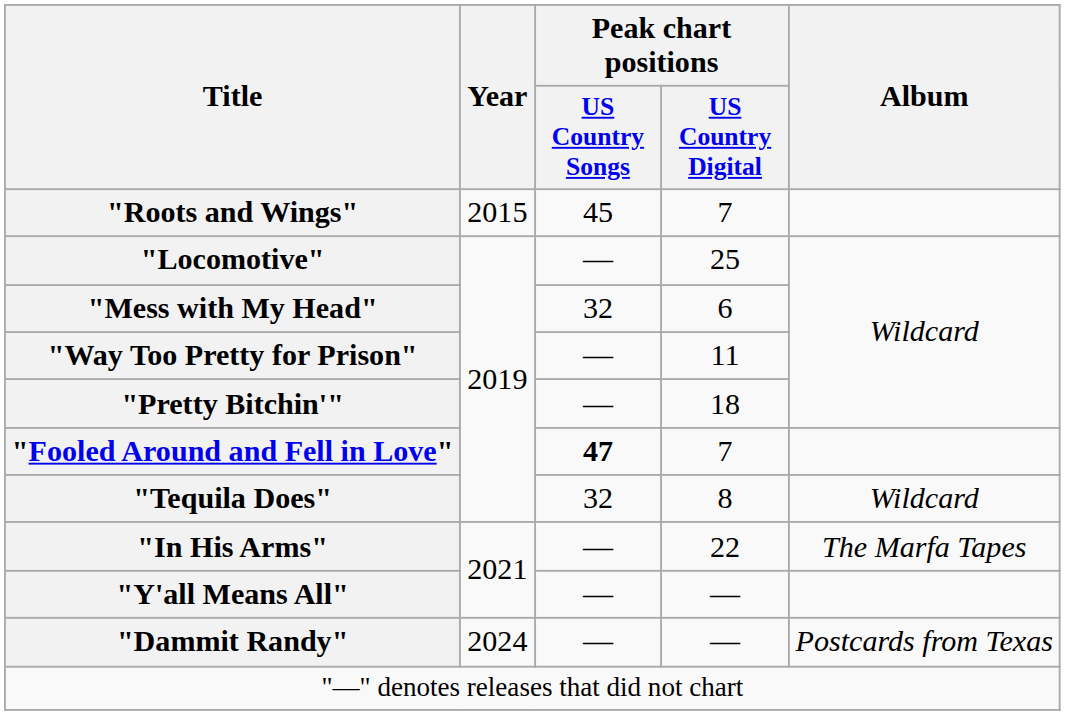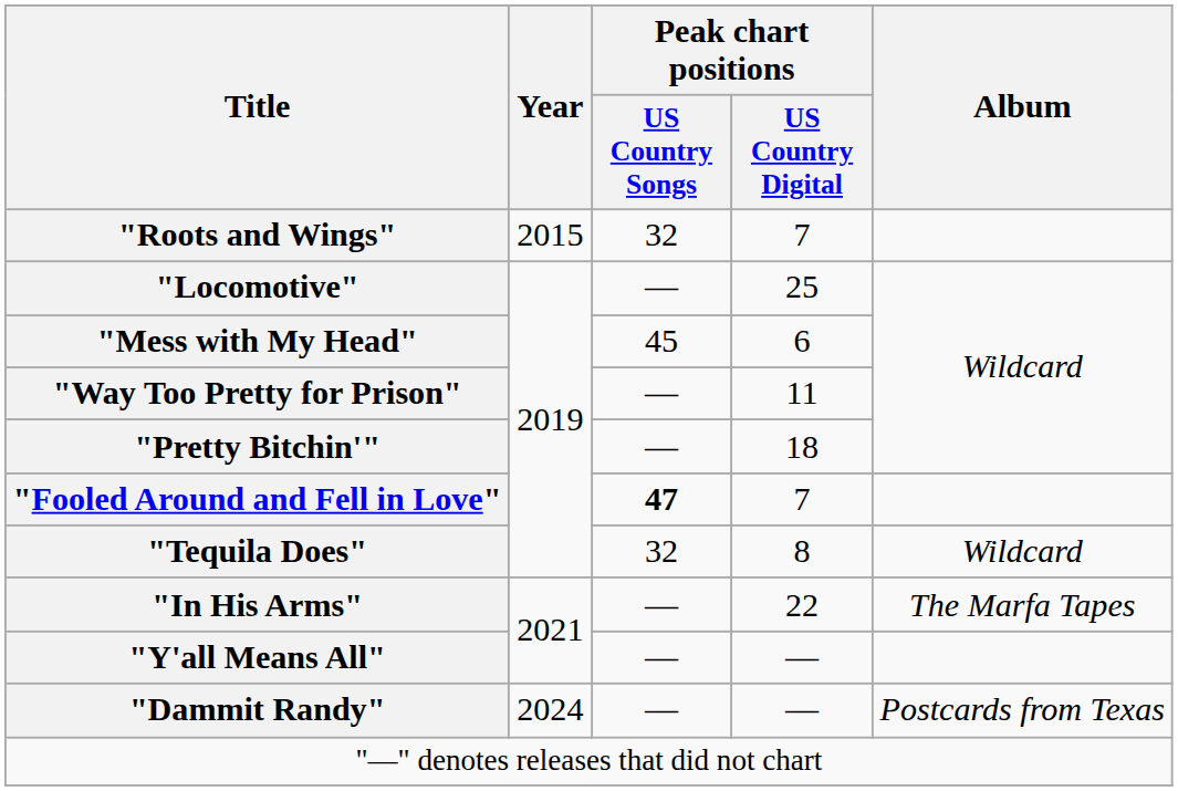"Roots and Wings" | Peak chart positions / US Country Songs: 45 -> 32
"Mess with My Head" | Peak chart positions / US Country Songs: 32 -> 45
